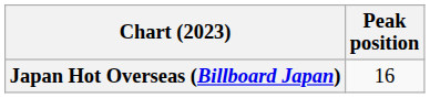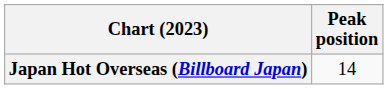Japan Hot Overseas (Billboard Japan) | Peak position: 16 -> 14
